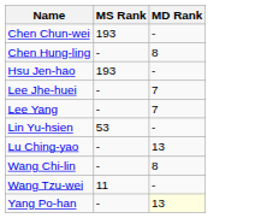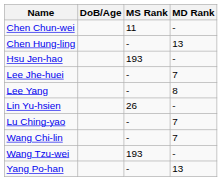+ column: DoB/Age
Chen Chun-wei | MS Rank: 193 -> 11
Chen Hung-ling | MD Rank: 8 -> 13
Lee Yang | MD Rank: 7 -> 8
Lin Yu-hsien | MS Rank: 53 -> 26
Lu Ching-yao | MD Rank: 13 -> 7
Wang Chi-lin | MD Rank: 8 -> 7
Wang Tzu-wei | MS Rank: 11 -> 193
Yang Po-han | MD Rank: lightyellow background -> no background
